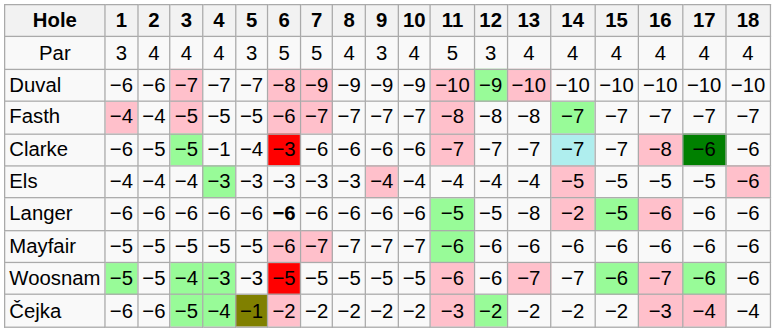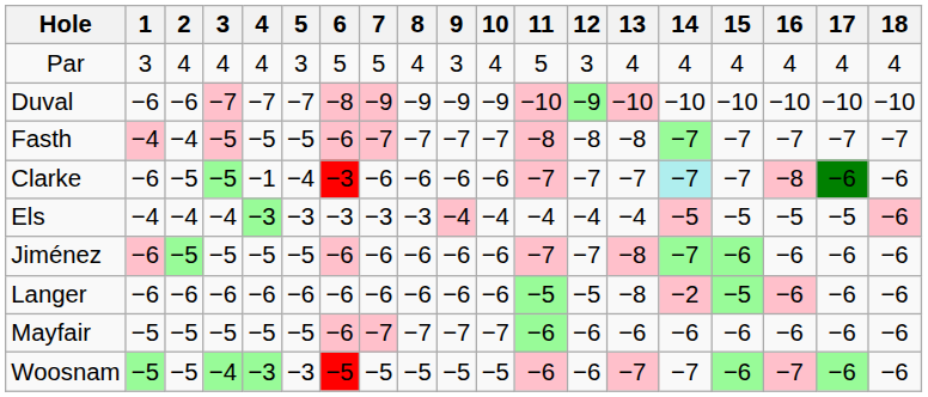+ row: Jiménez | −6 | −5 | −5 | −5 | −5 | −6 | −6 | −6 | −6 | −6 | −7 | −7 | −8 | −7 | −6 | −6 | −6 | −6
Langer | 6: bold -> normal
- row: Čejka | −6 | −6 | −5 | −4 | −1 | −2 | −2 | −2 | −2 | −2 | −3 | −2 | −2 | −2 | −2 | −3 | −4 | −4
